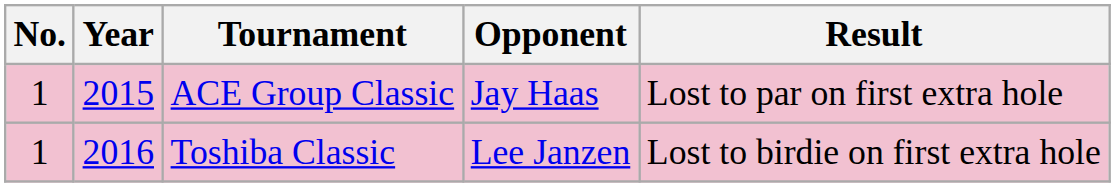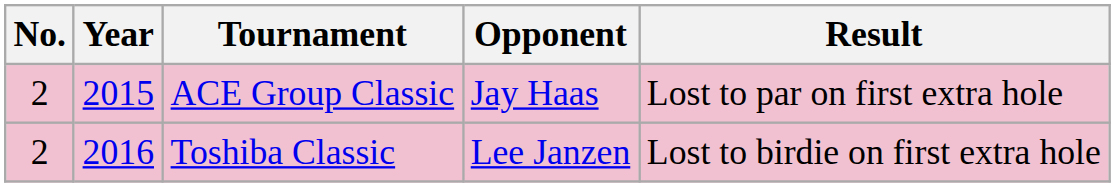ACE Group Classic | No.: 1 -> 2
Toshiba Classic | No.: 1 -> 2
